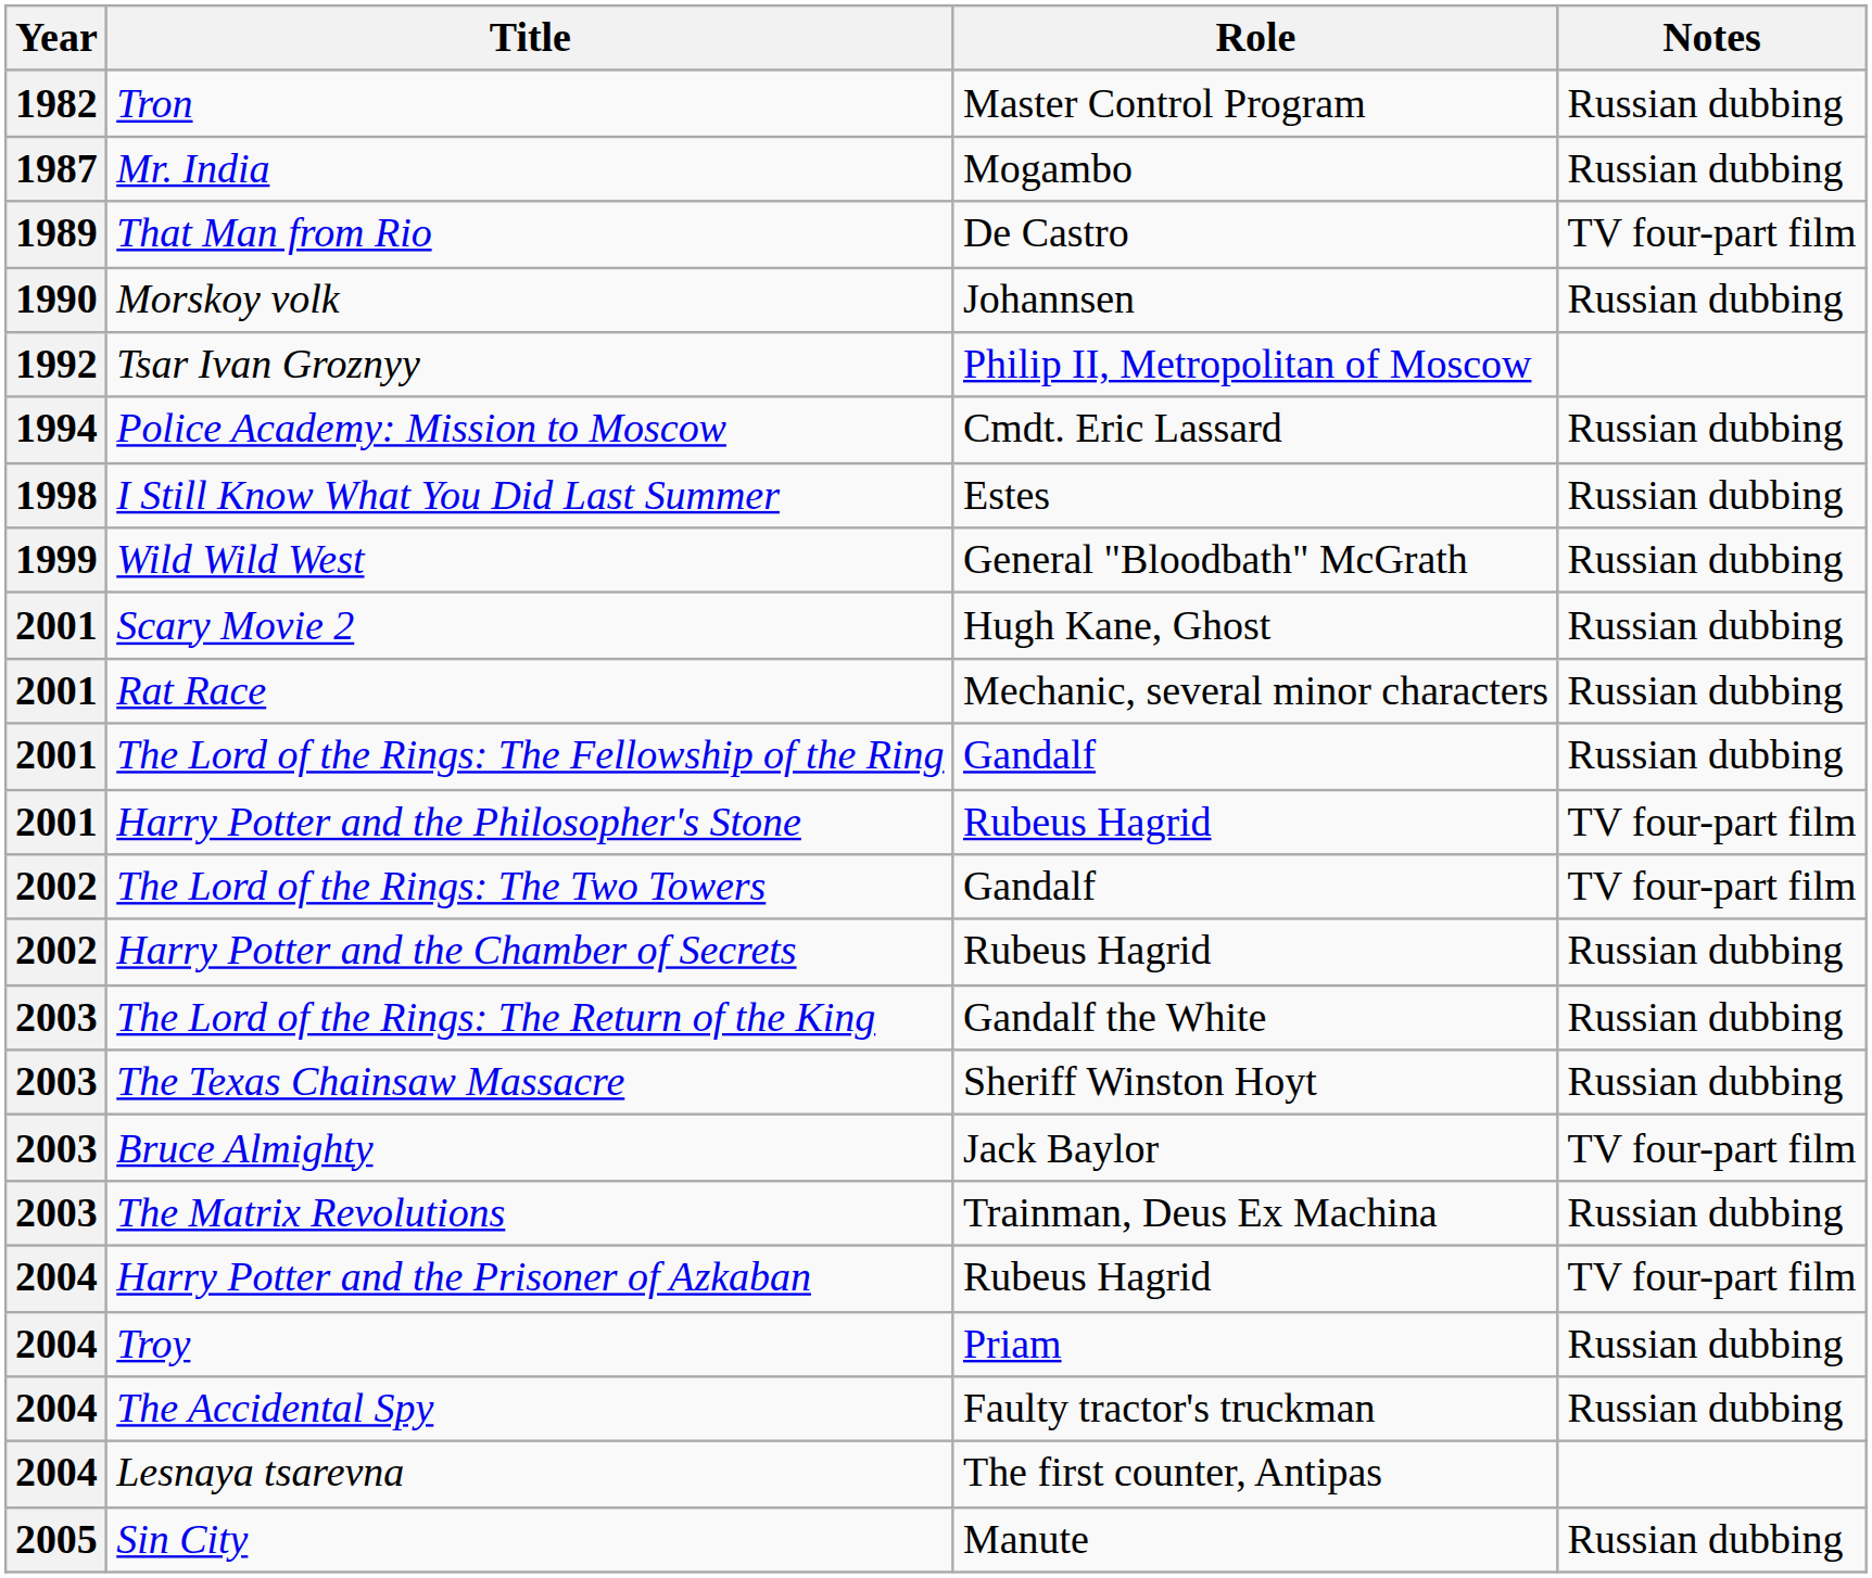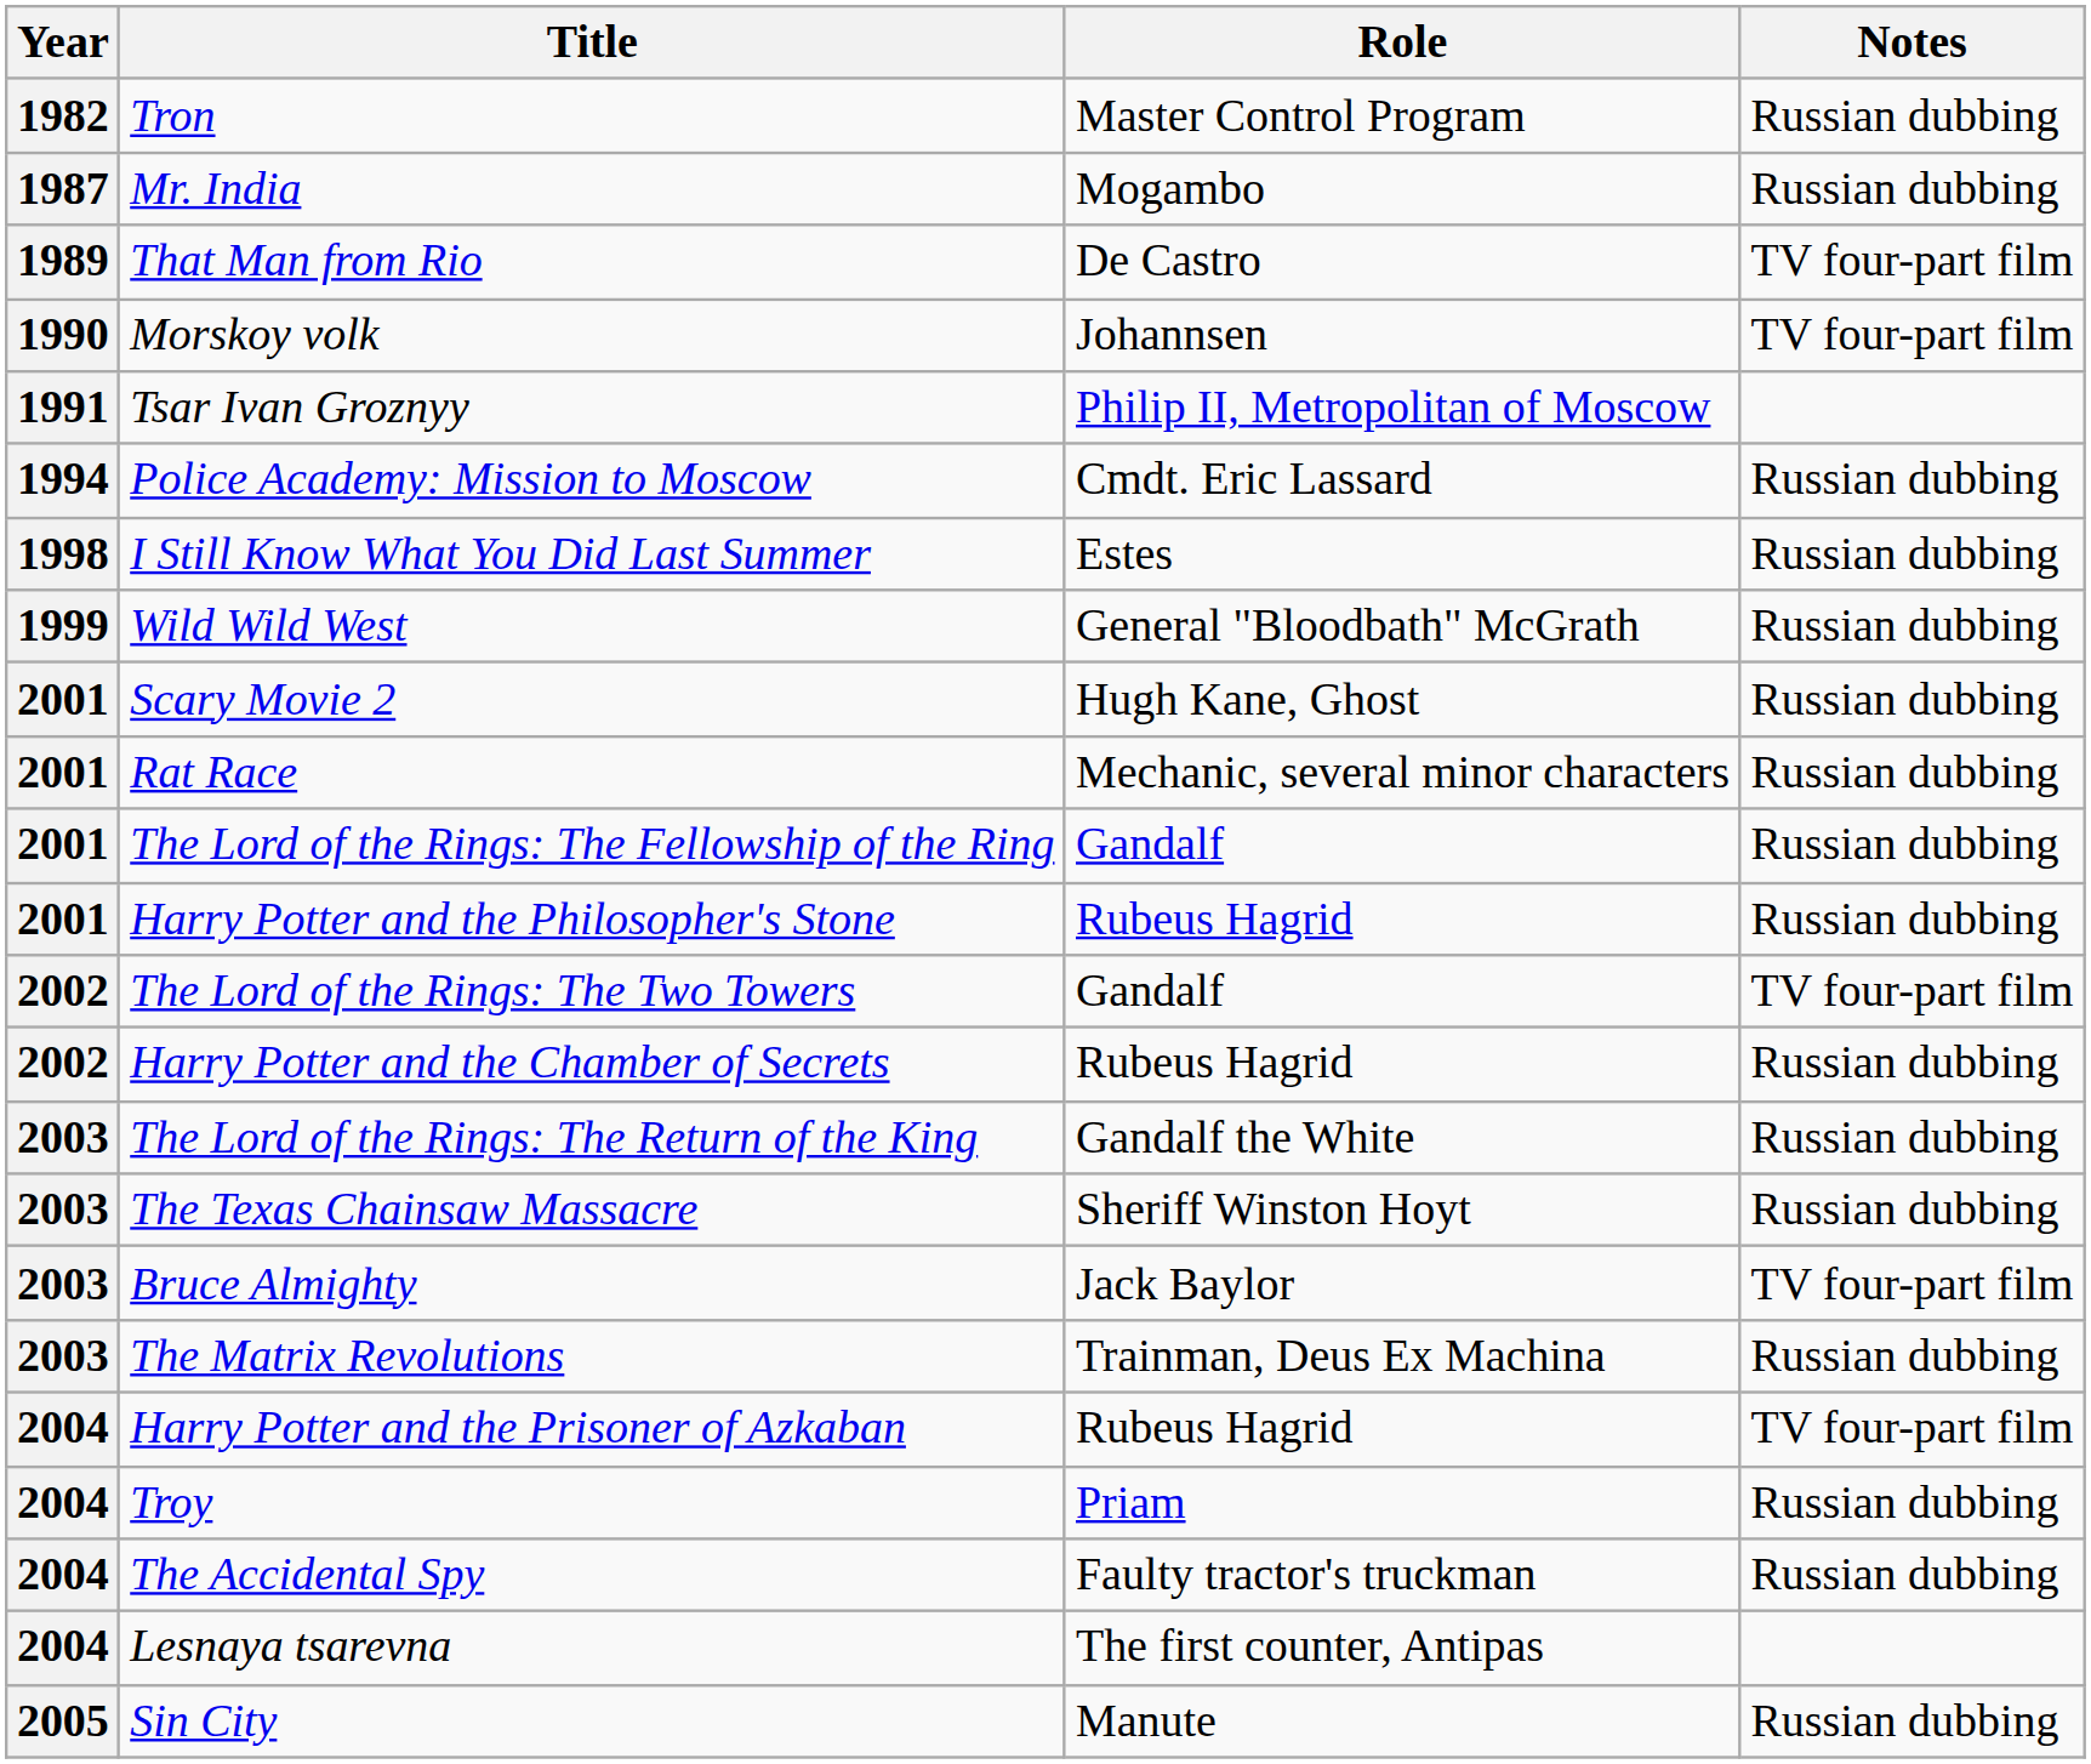Morskoy volk | Notes: Russian dubbing -> TV four-part film
Tsar Ivan Groznyy | Year: 1992 -> 1991
Harry Potter and the Philosopher's Stone | Notes: TV four-part film -> Russian dubbing
